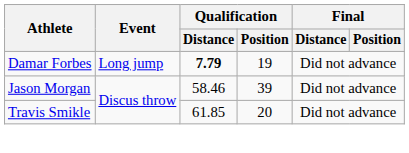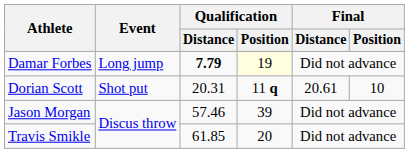Damar Forbes | Qualification / Position: no background -> lightyellow background
+ row: Dorian Scott | Shot put | 20.31 | 11 q | 20.61 | 10
Jason Morgan | Qualification / Distance: 58.46 -> 57.46
